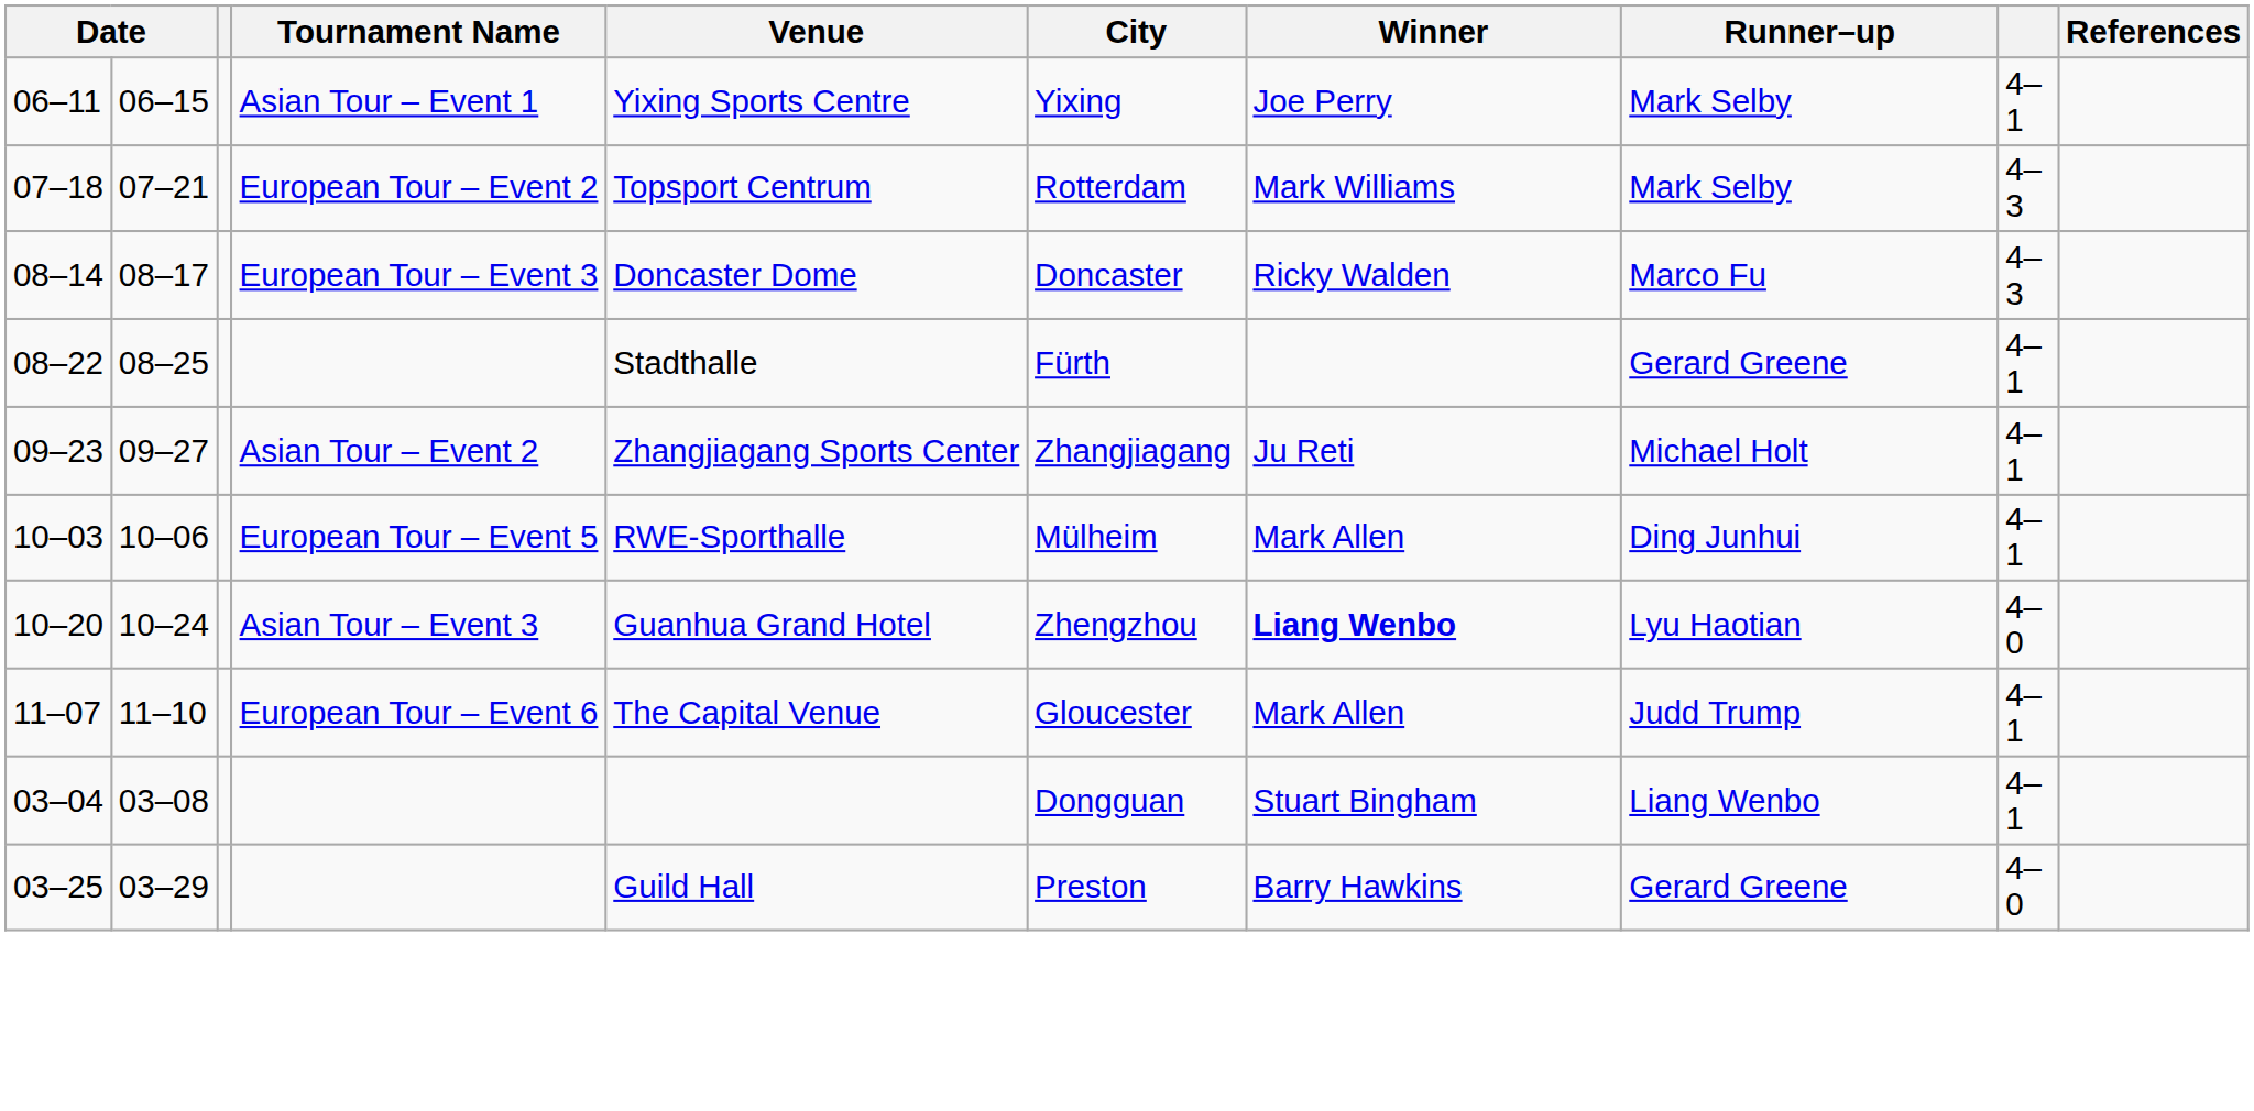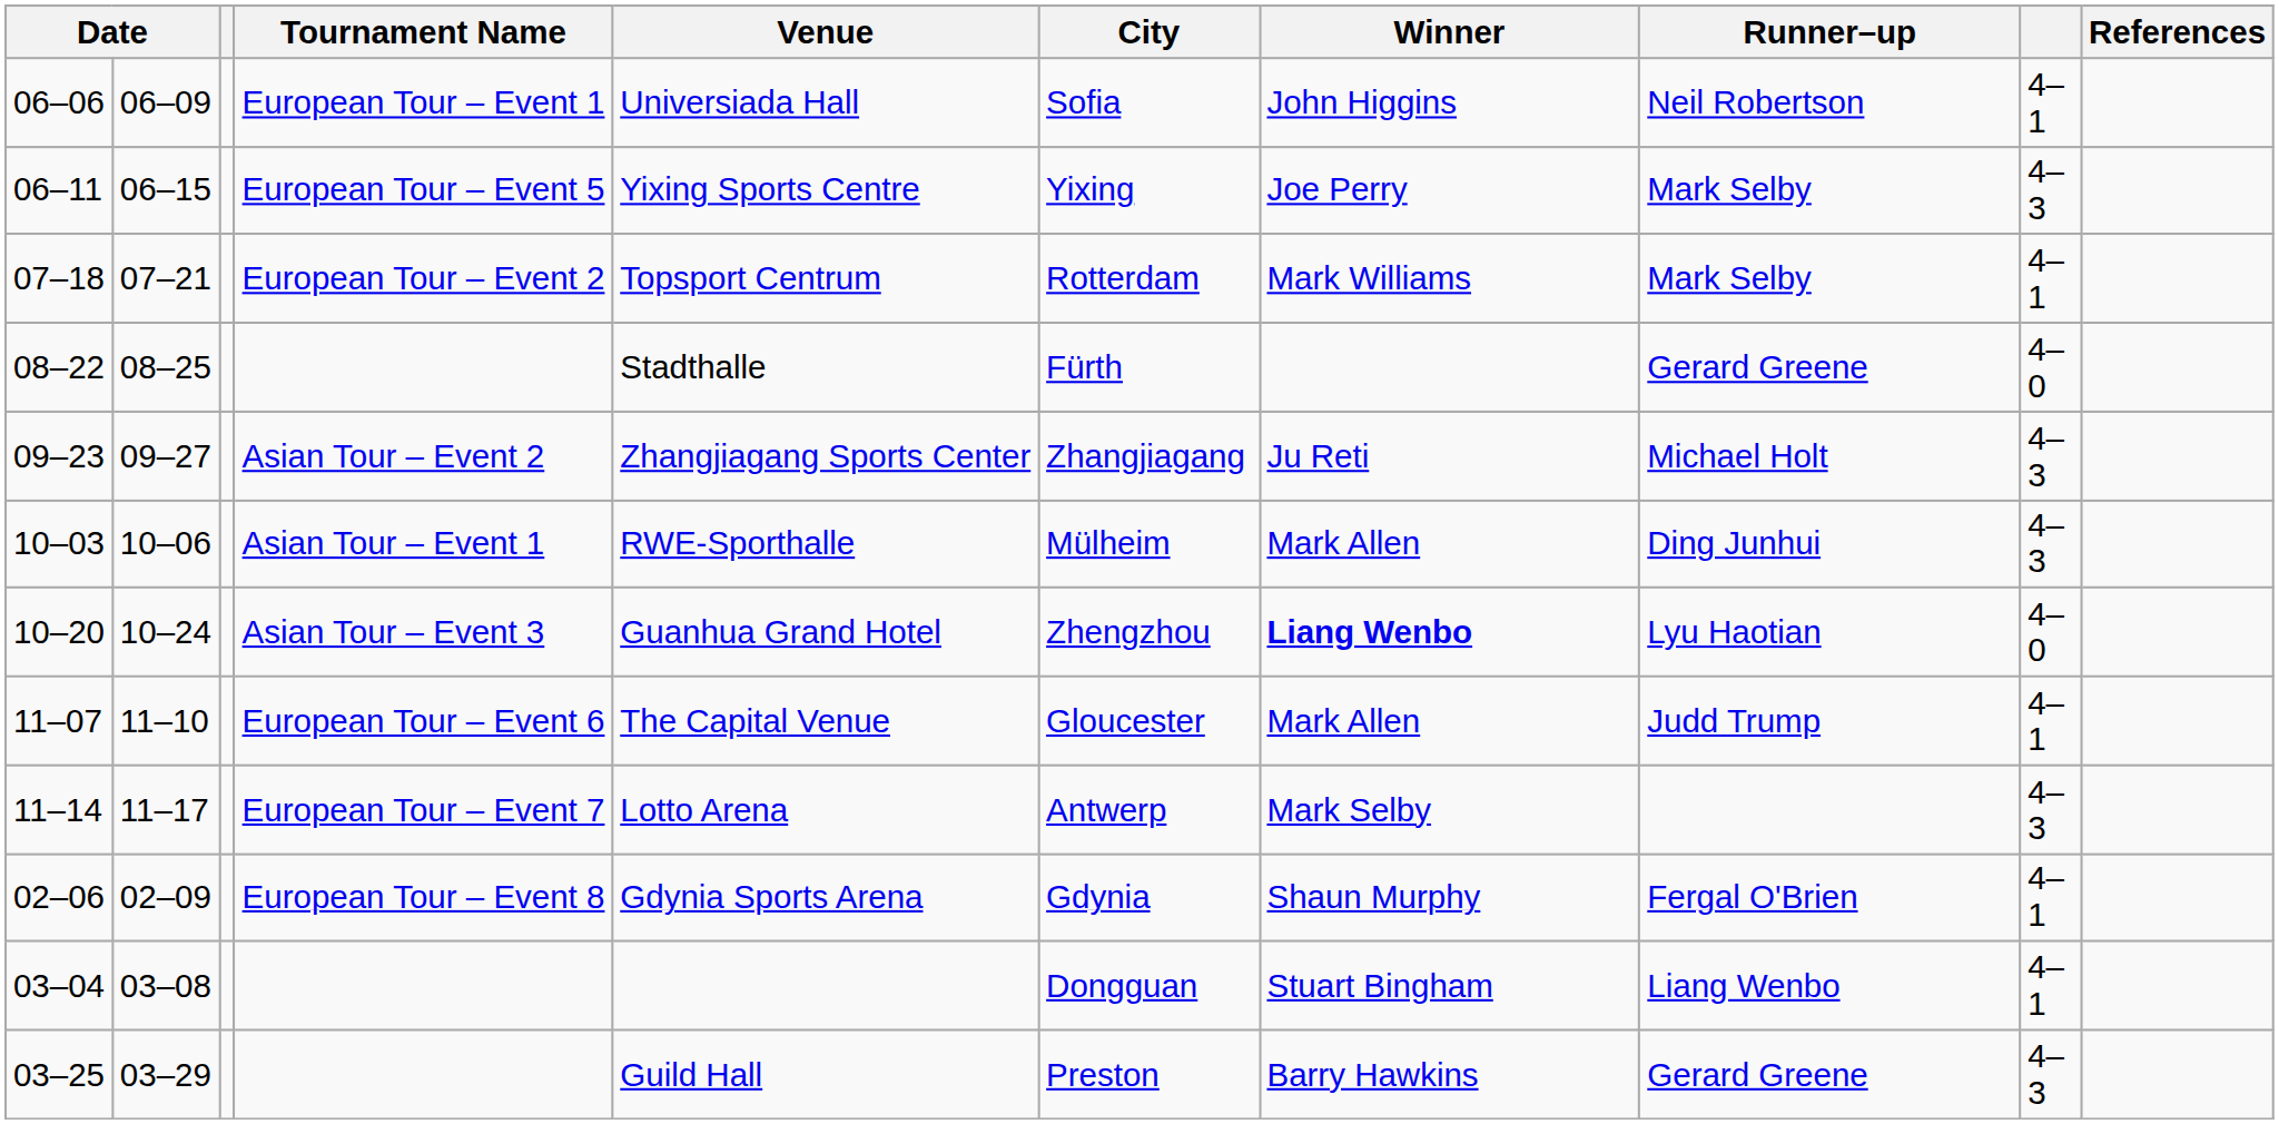+ row: 06–06 | 06–09 | European Tour – Event 1 | Universiada Hall | Sofia | John Higgins | Neil Robertson | 4–1
06–11 | Tournament Name: Asian Tour – Event 1 -> European Tour – Event 5
06–11 | column 9: 4–1 -> 4–3
07–18 | column 9: 4–3 -> 4–1
- row: 08–14 | 08–17 | European Tour – Event 3 | Doncaster Dome | Doncaster | Ricky Walden | Marco Fu | 4–3
08–22 | column 9: 4–1 -> 4–0
09–23 | column 9: 4–1 -> 4–3
10–03 | Tournament Name: European Tour – Event 5 -> Asian Tour – Event 1
10–03 | column 9: 4–1 -> 4–3
+ row: 11–14 | 11–17 | European Tour – Event 7 | Lotto Arena | Antwerp | Mark Selby | 4–3
+ row: 02–06 | 02–09 | European Tour – Event 8 | Gdynia Sports Arena | Gdynia | Shaun Murphy | Fergal O'Brien | 4–1
03–25 | column 9: 4–0 -> 4–3
